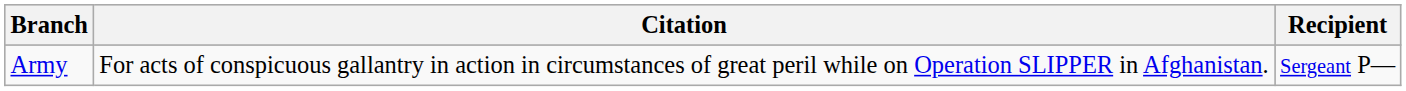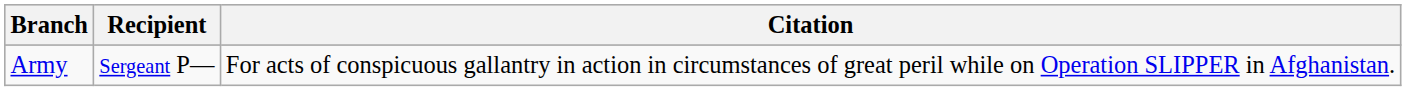columns swapped: Recipient <-> Citation
